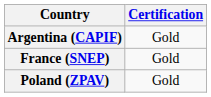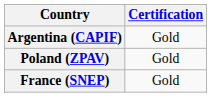rows swapped: France (SNEP) <-> Poland (ZPAV)
